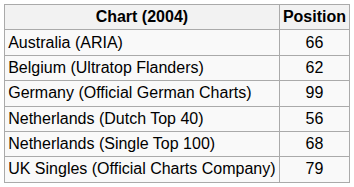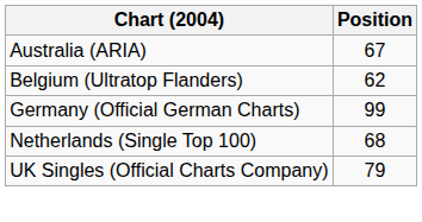Australia (ARIA) | Position: 66 -> 67
- row: Netherlands (Dutch Top 40) | 56
